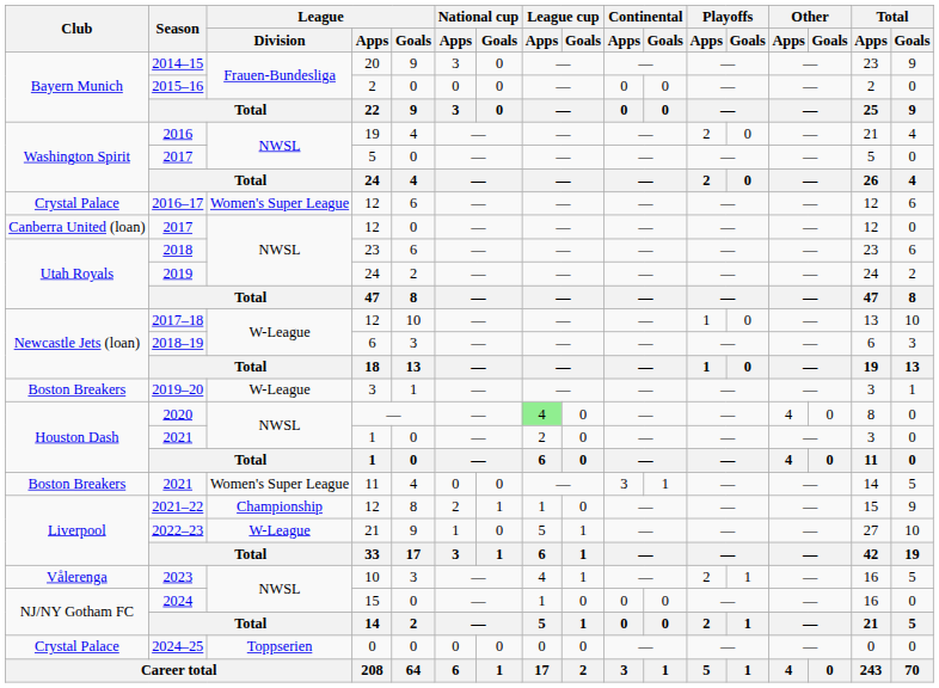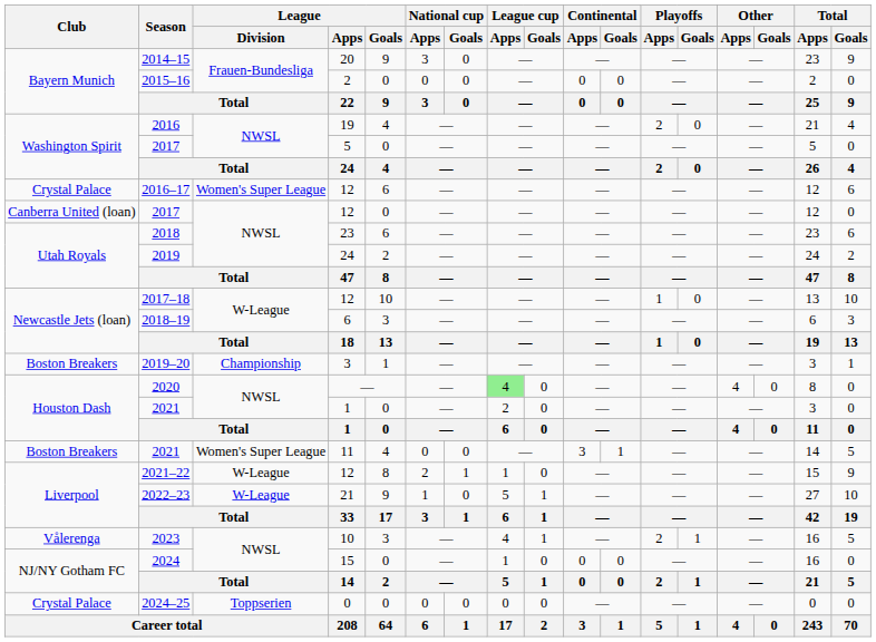2019–20 | League / Division: W-League -> Championship
2021–22 | League / Division: Championship -> W-League
